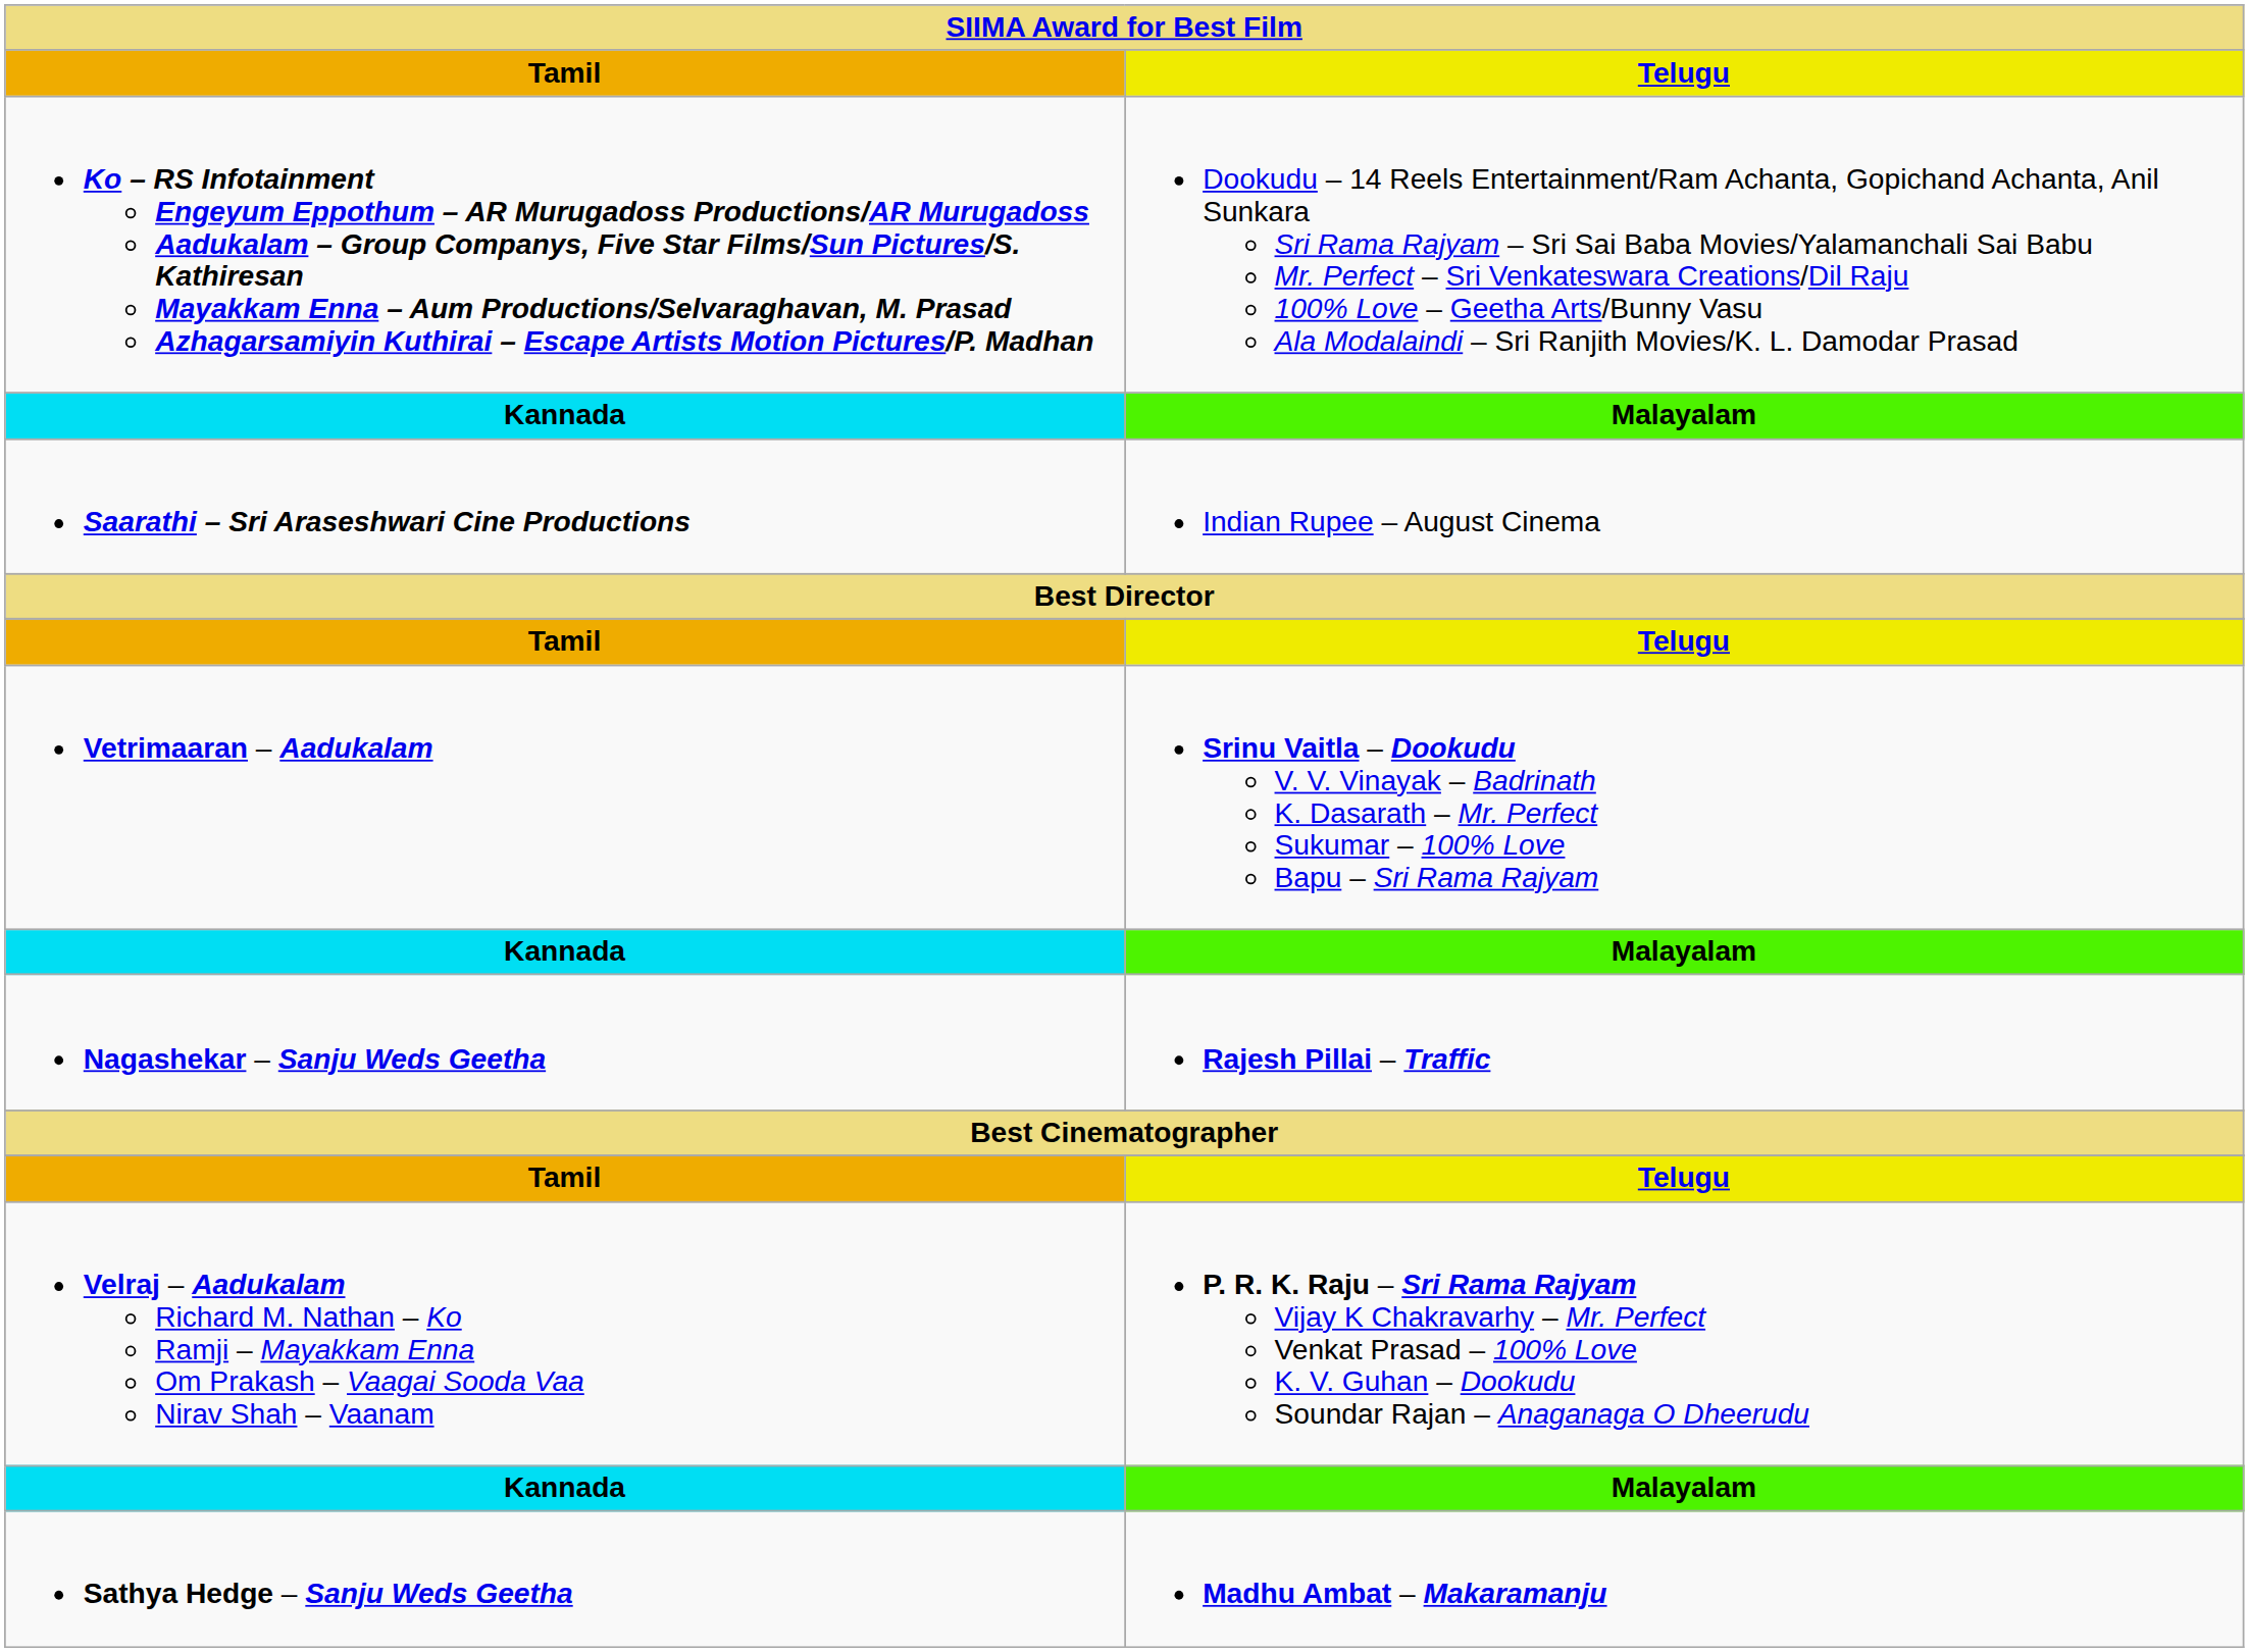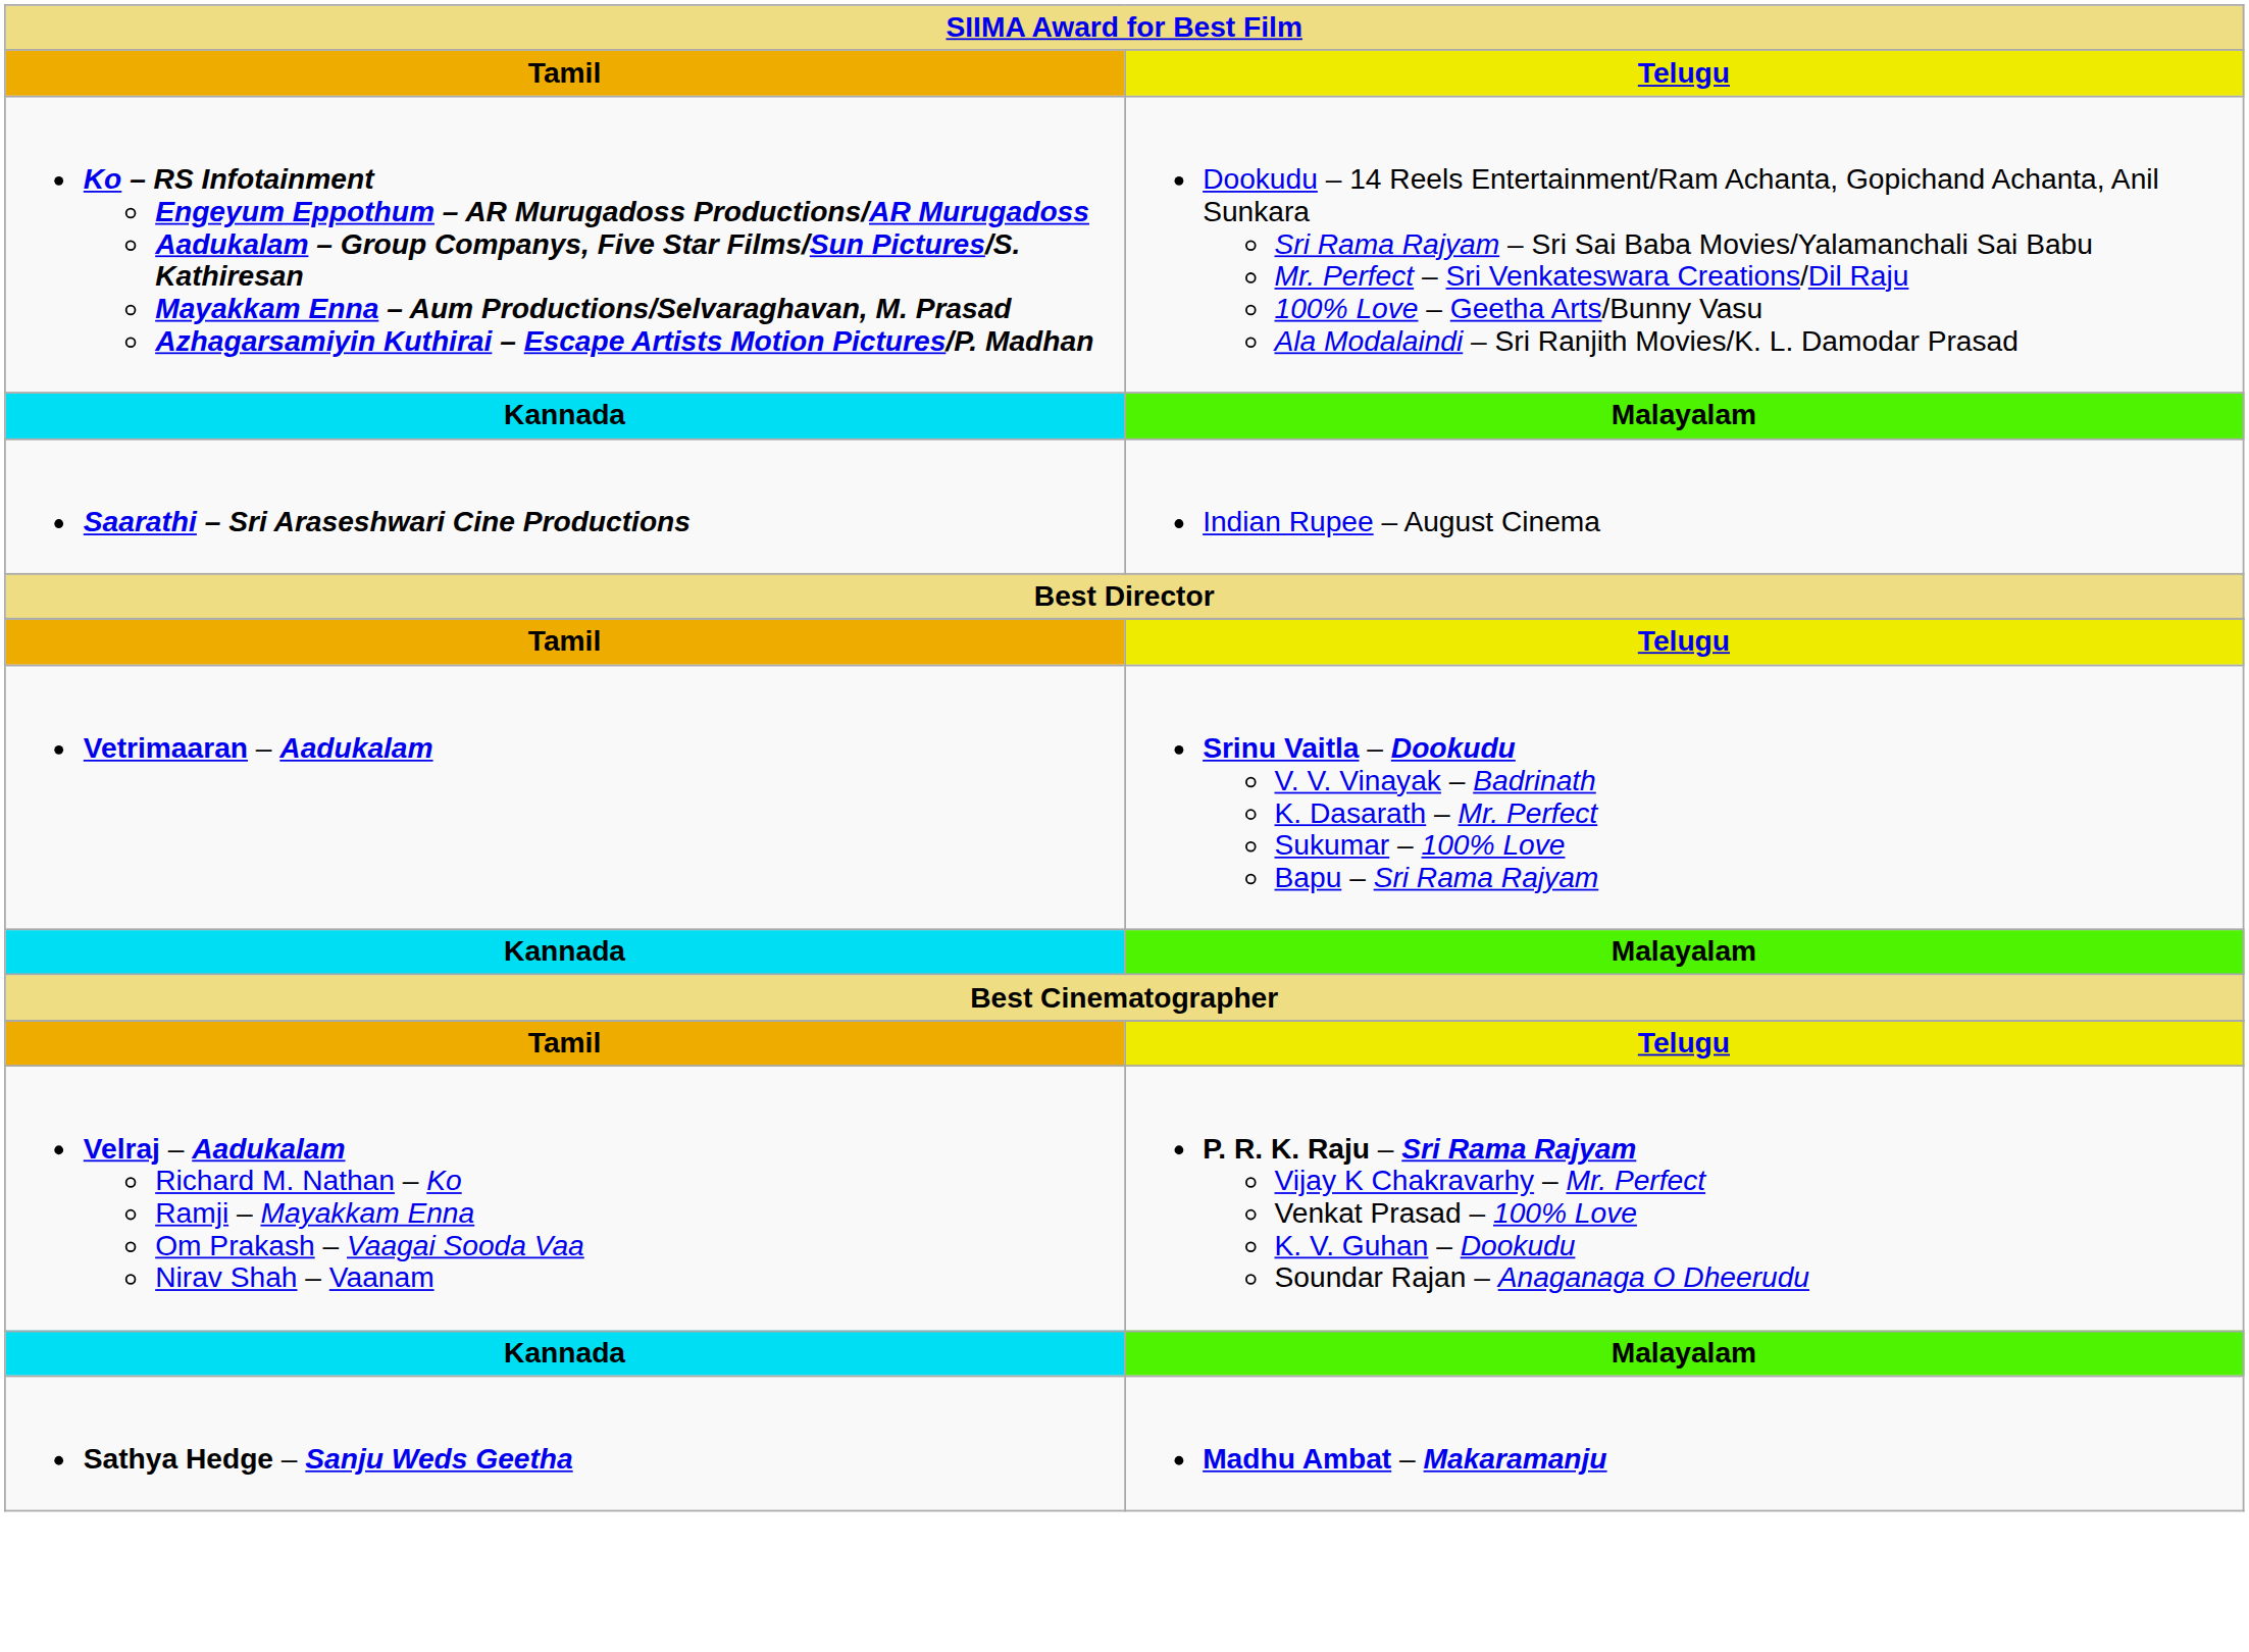- row: Nagashekar – Sanju Weds Geetha | Rajesh Pillai – Traffic
